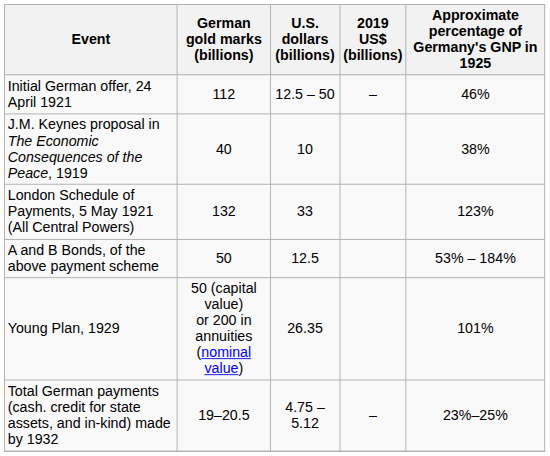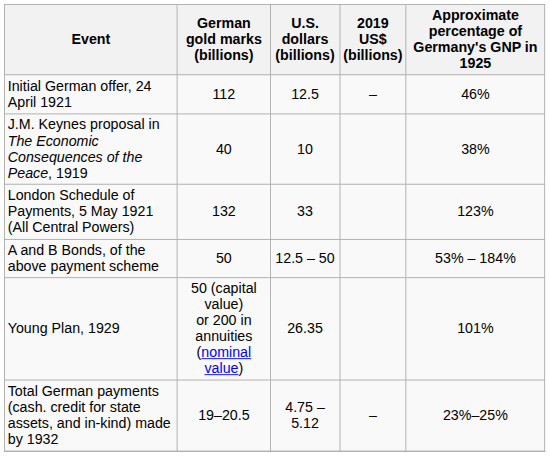Initial German offer, 24 April 1921 | U.S. dollars (billions): 12.5 – 50 -> 12.5
A and B Bonds, of the above payment scheme | U.S. dollars (billions): 12.5 -> 12.5 – 50
